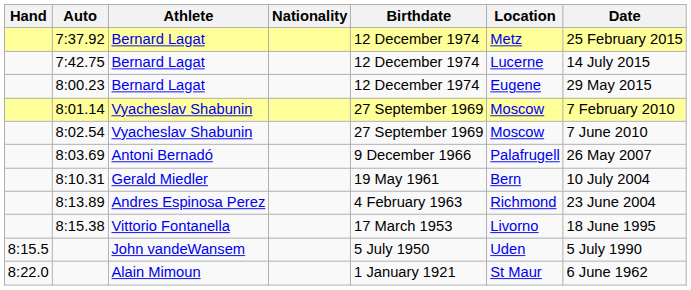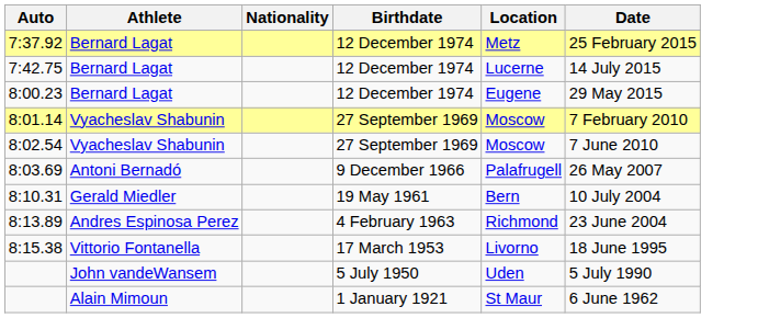- column: Hand | 8:15.5 | 8:22.0
